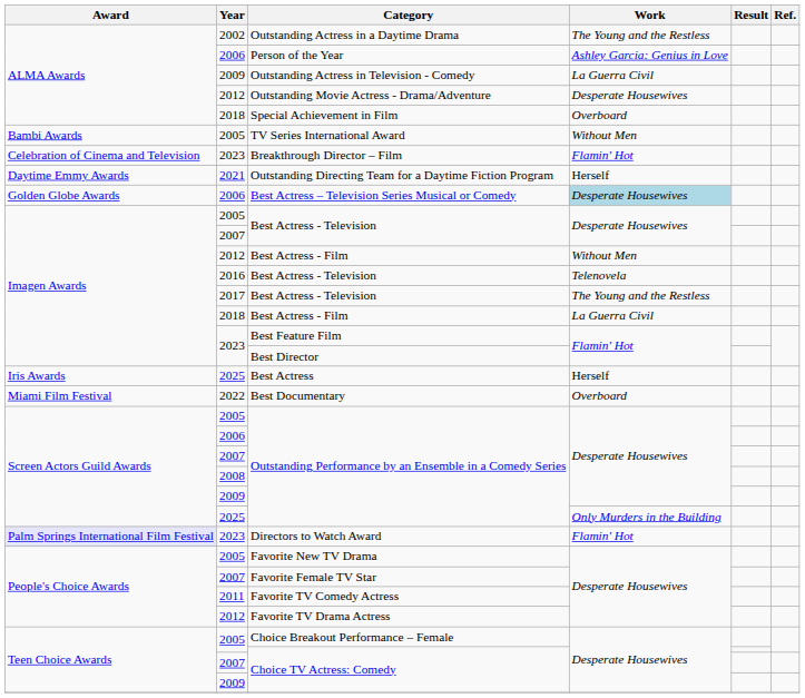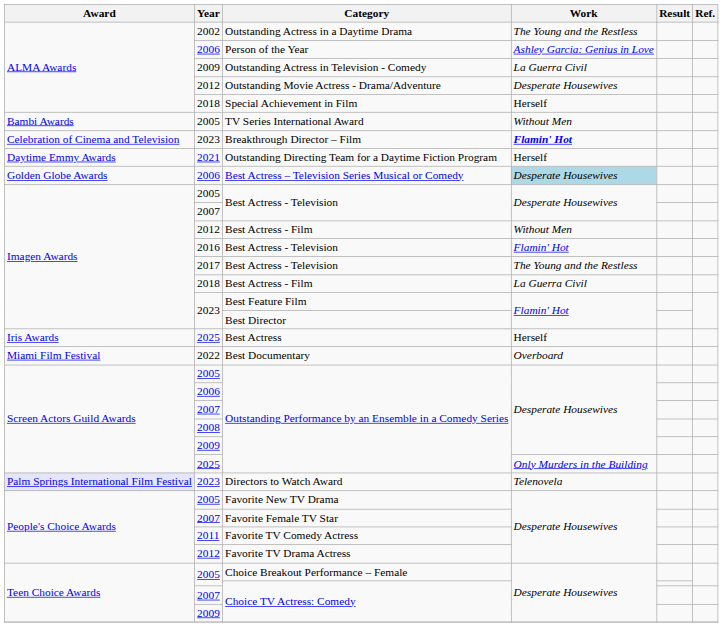Special Achievement in Film | Work: Overboard -> Herself
Breakthrough Director – Film | Work: normal -> bold
2016 / Best Actress - Television | Work: Telenovela -> Flamin' Hot
Directors to Watch Award | Work: Flamin' Hot -> Telenovela
